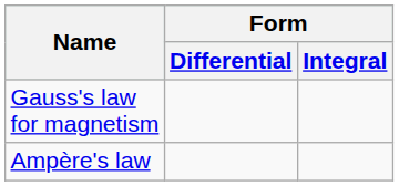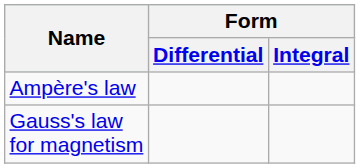rows swapped: Gauss's law for magnetism <-> Ampère's law
